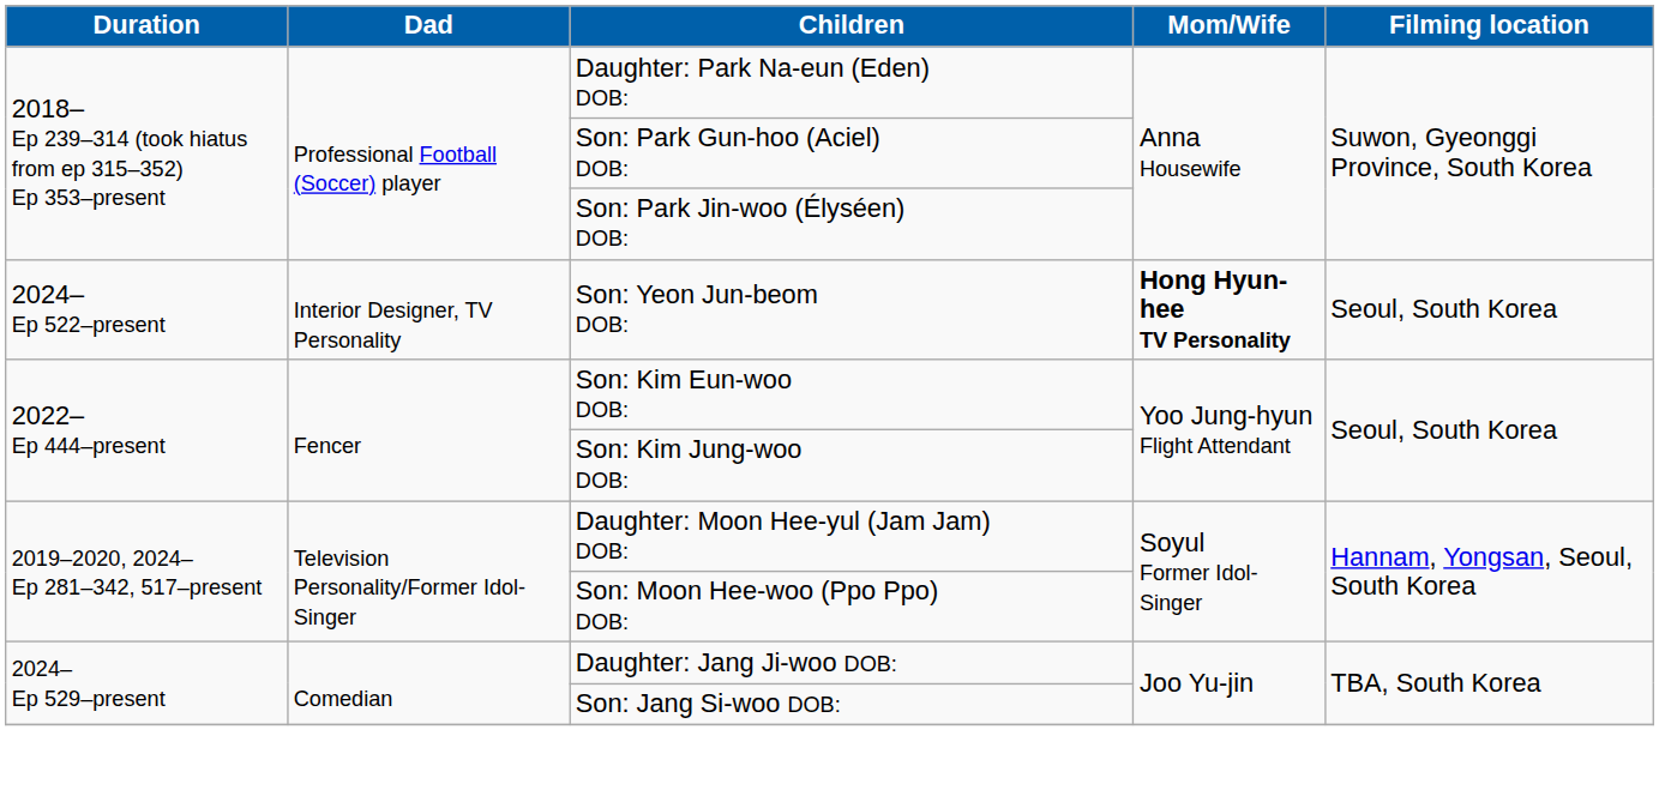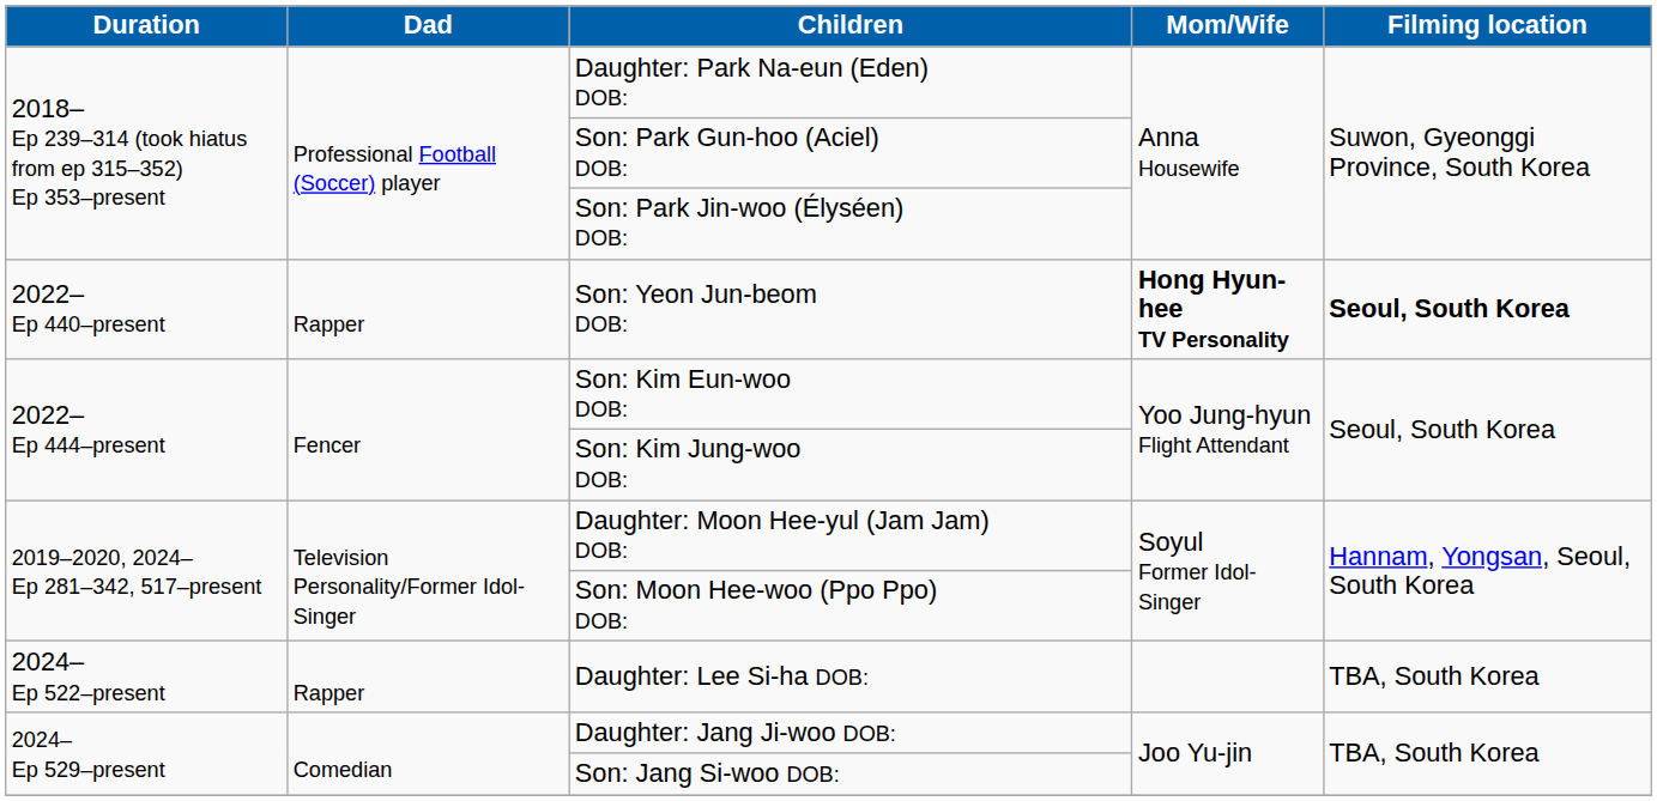Son: Yeon Jun-beom DOB: | Duration: 2024– Ep 522–present -> 2022– Ep 440–present
Son: Yeon Jun-beom DOB: | Dad: Interior Designer, TV Personality -> Rapper
Son: Yeon Jun-beom DOB: | Filming location: normal -> bold
+ row: 2024– Ep 522–present | Rapper | Daughter: Lee Si-ha DOB: | TBA, South Korea
